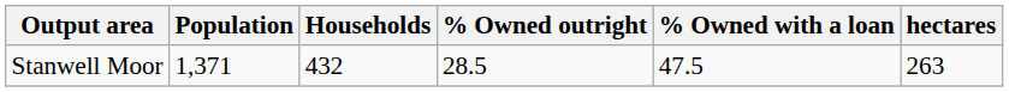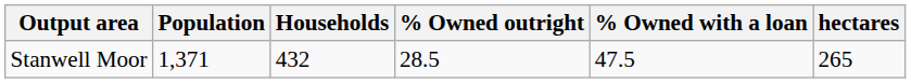Stanwell Moor | hectares: 263 -> 265
